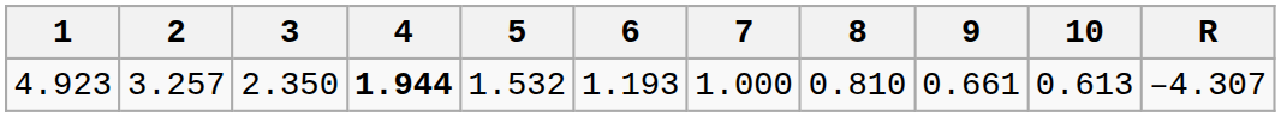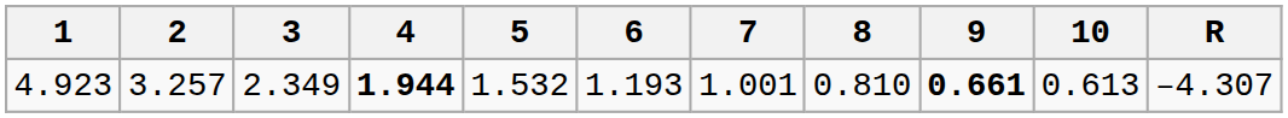4.923 | 3: 2.350 -> 2.349
4.923 | 7: 1.000 -> 1.001
4.923 | 9: normal -> bold
